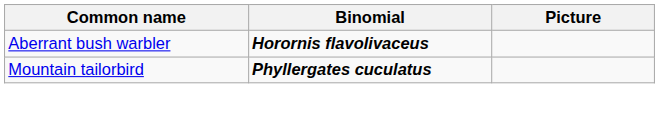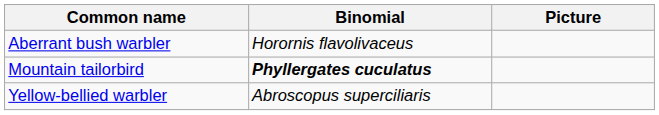Aberrant bush warbler | Binomial: bold -> normal
+ row: Yellow-bellied warbler | Abroscopus superciliaris
